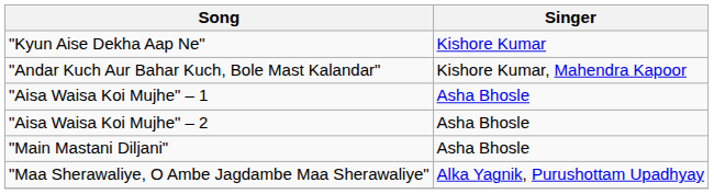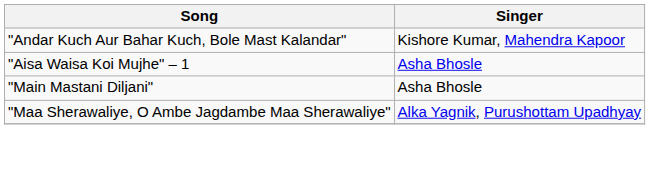- row: "Kyun Aise Dekha Aap Ne" | Kishore Kumar
- row: "Aisa Waisa Koi Mujhe" – 2 | Asha Bhosle
